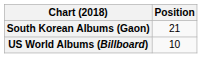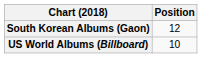South Korean Albums (Gaon) | Position: 21 -> 12
